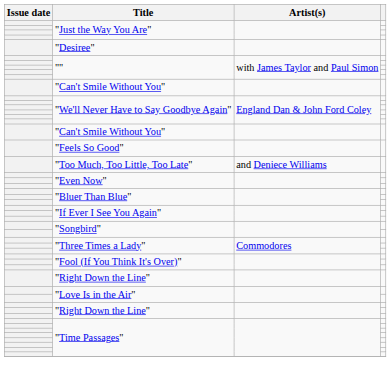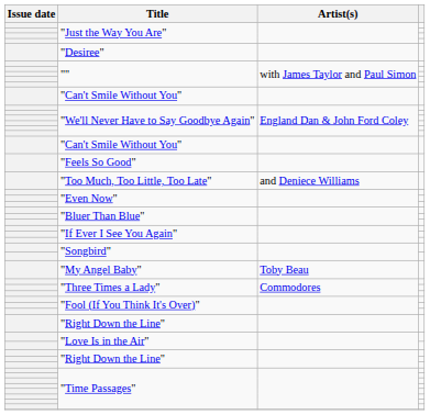+ row: "My Angel Baby" | Toby Beau
